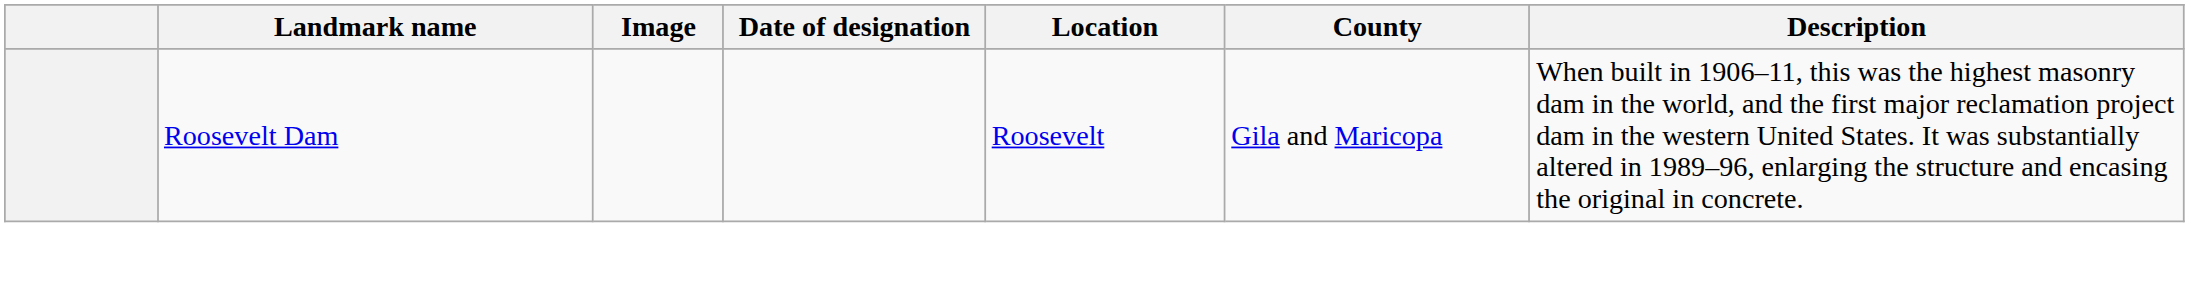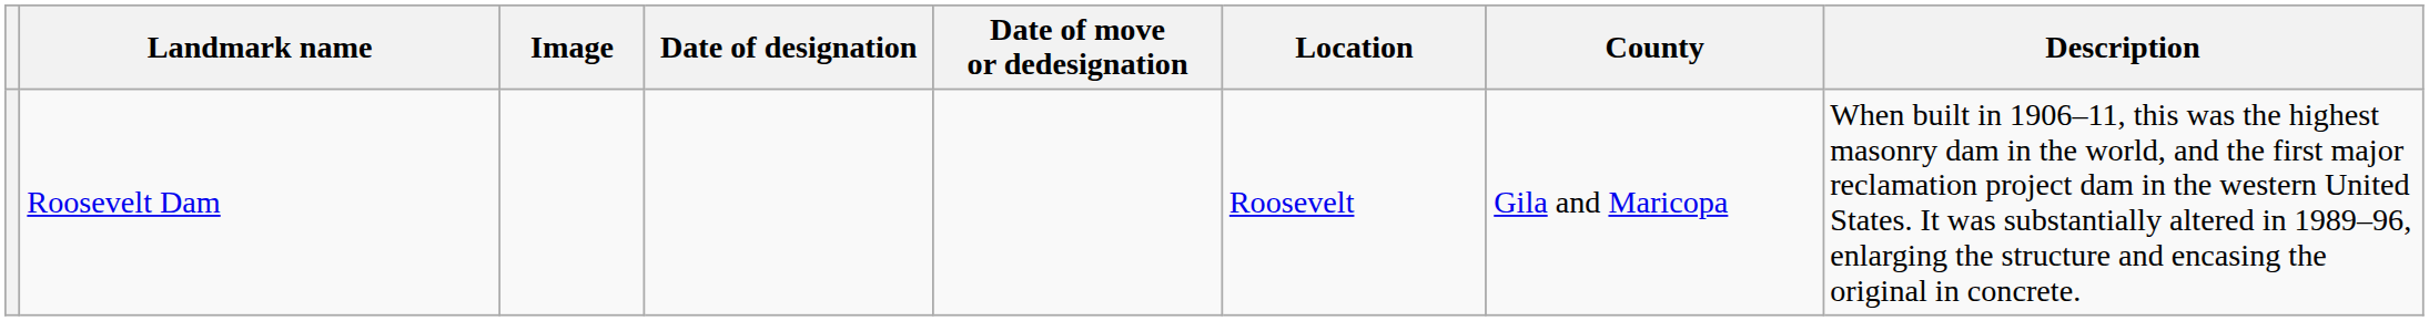+ column: Date of move or dedesignation
